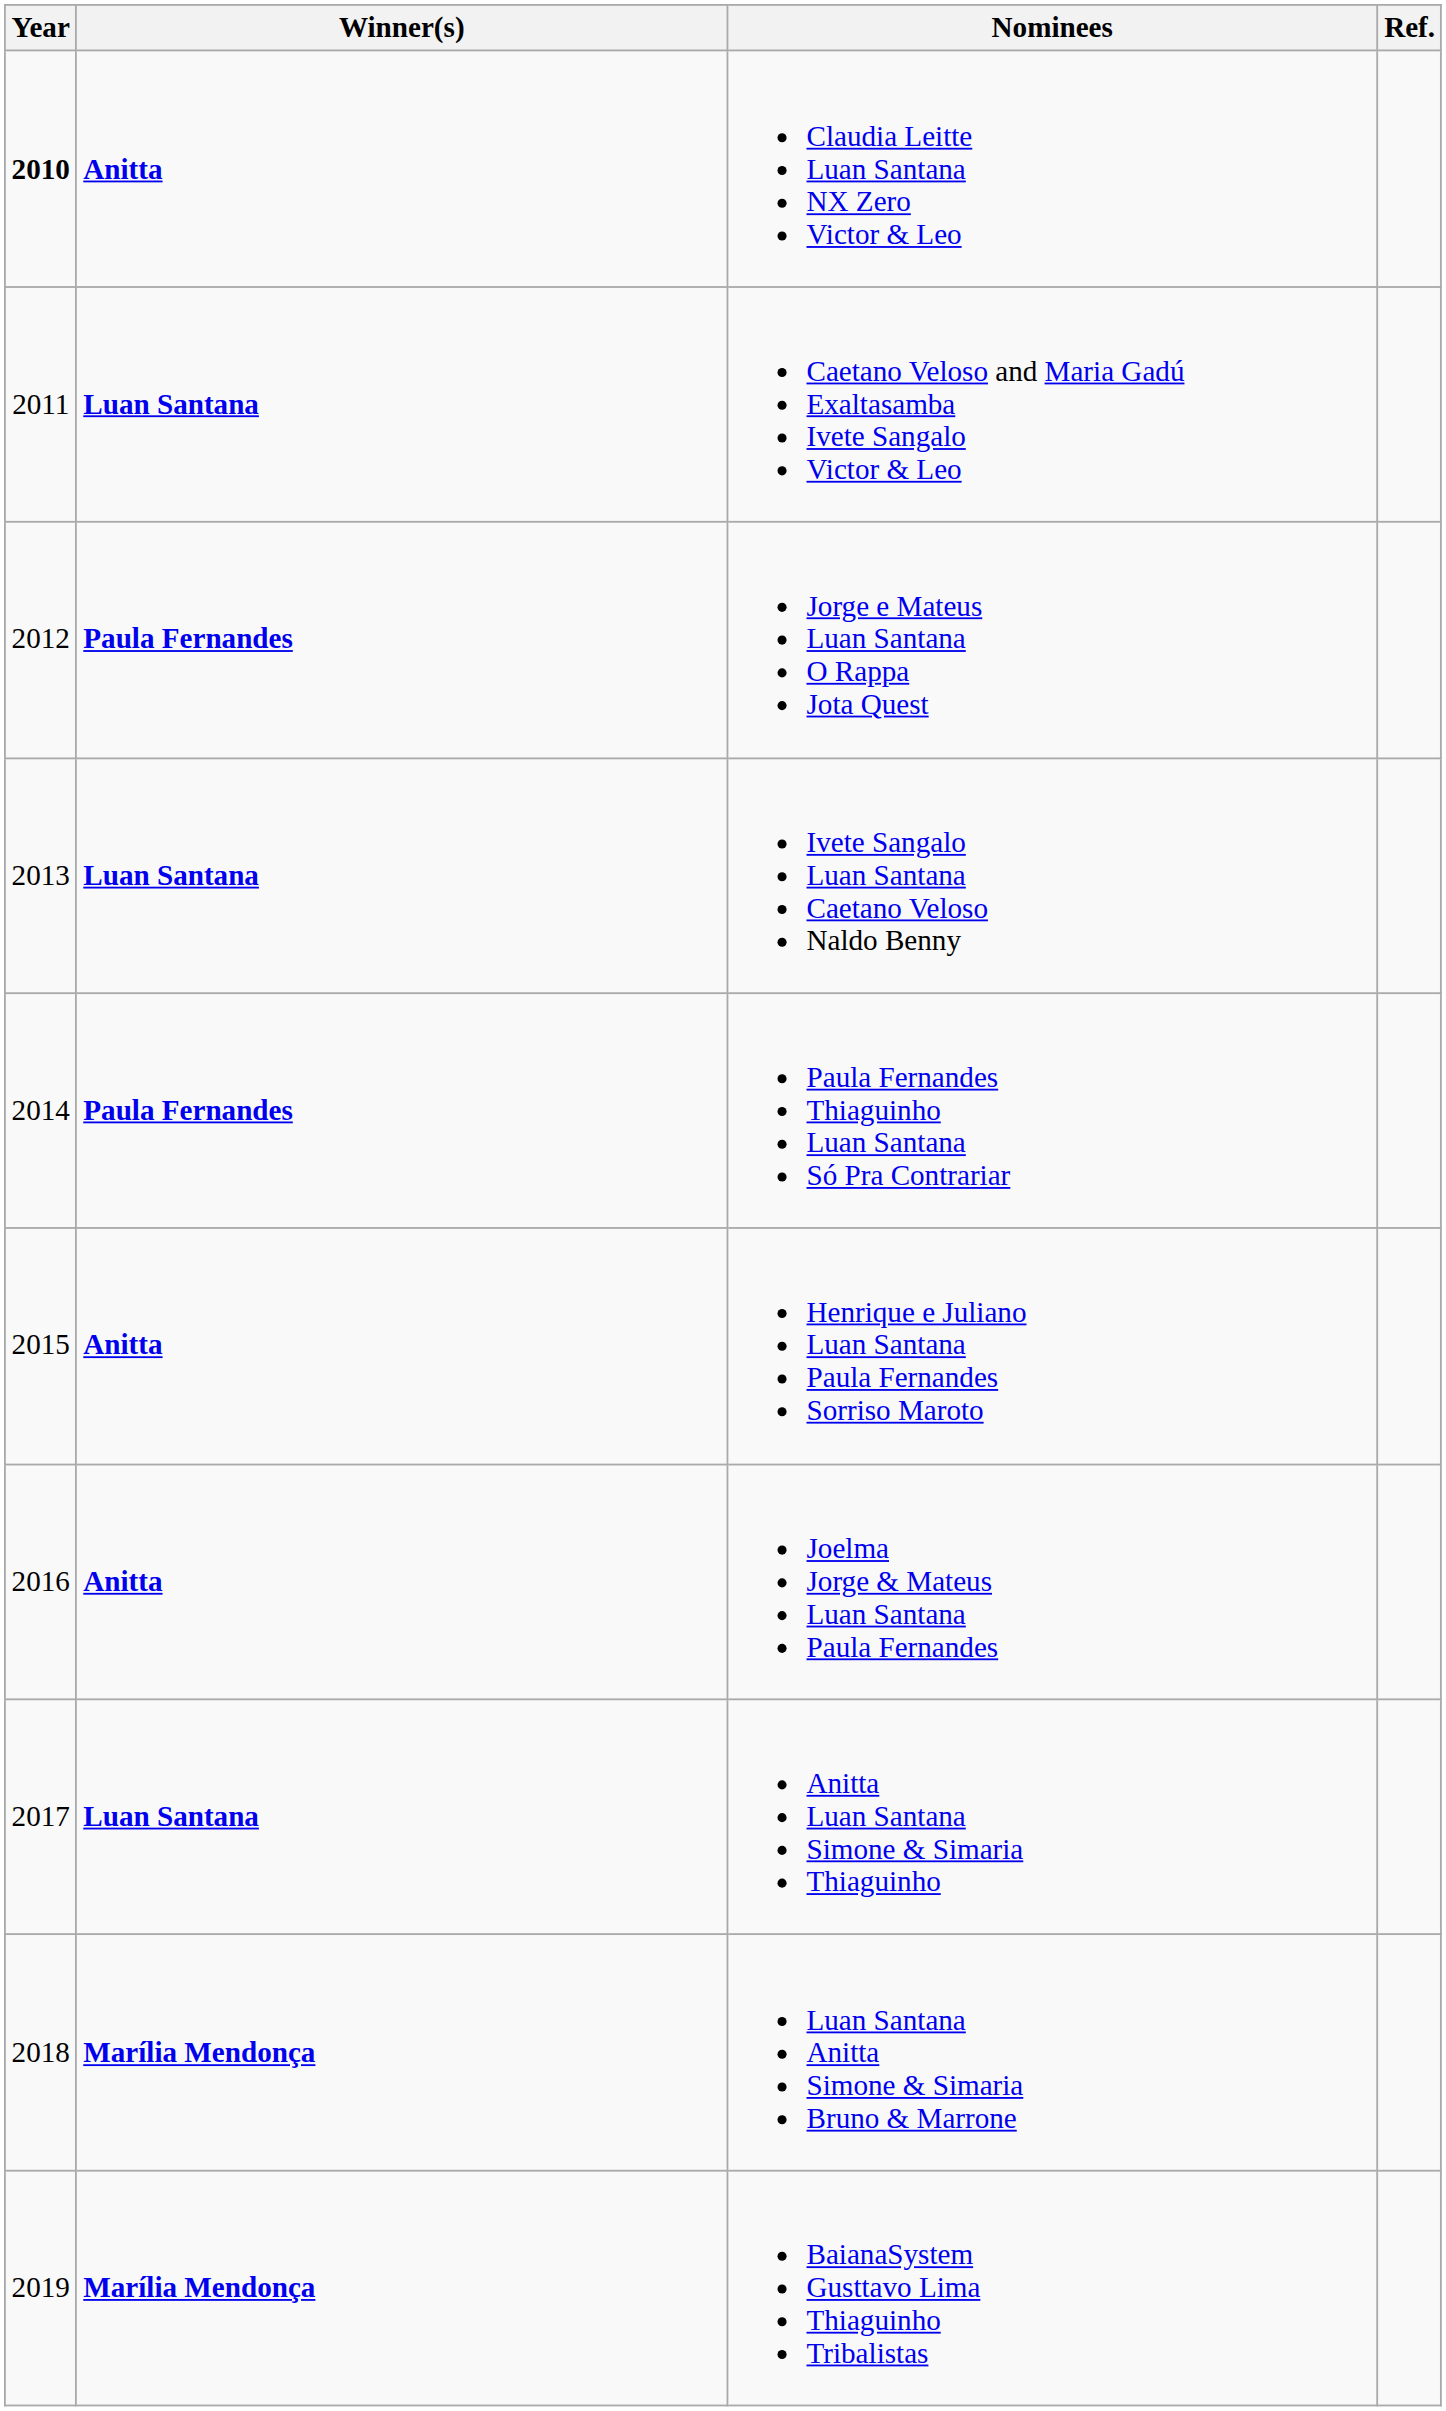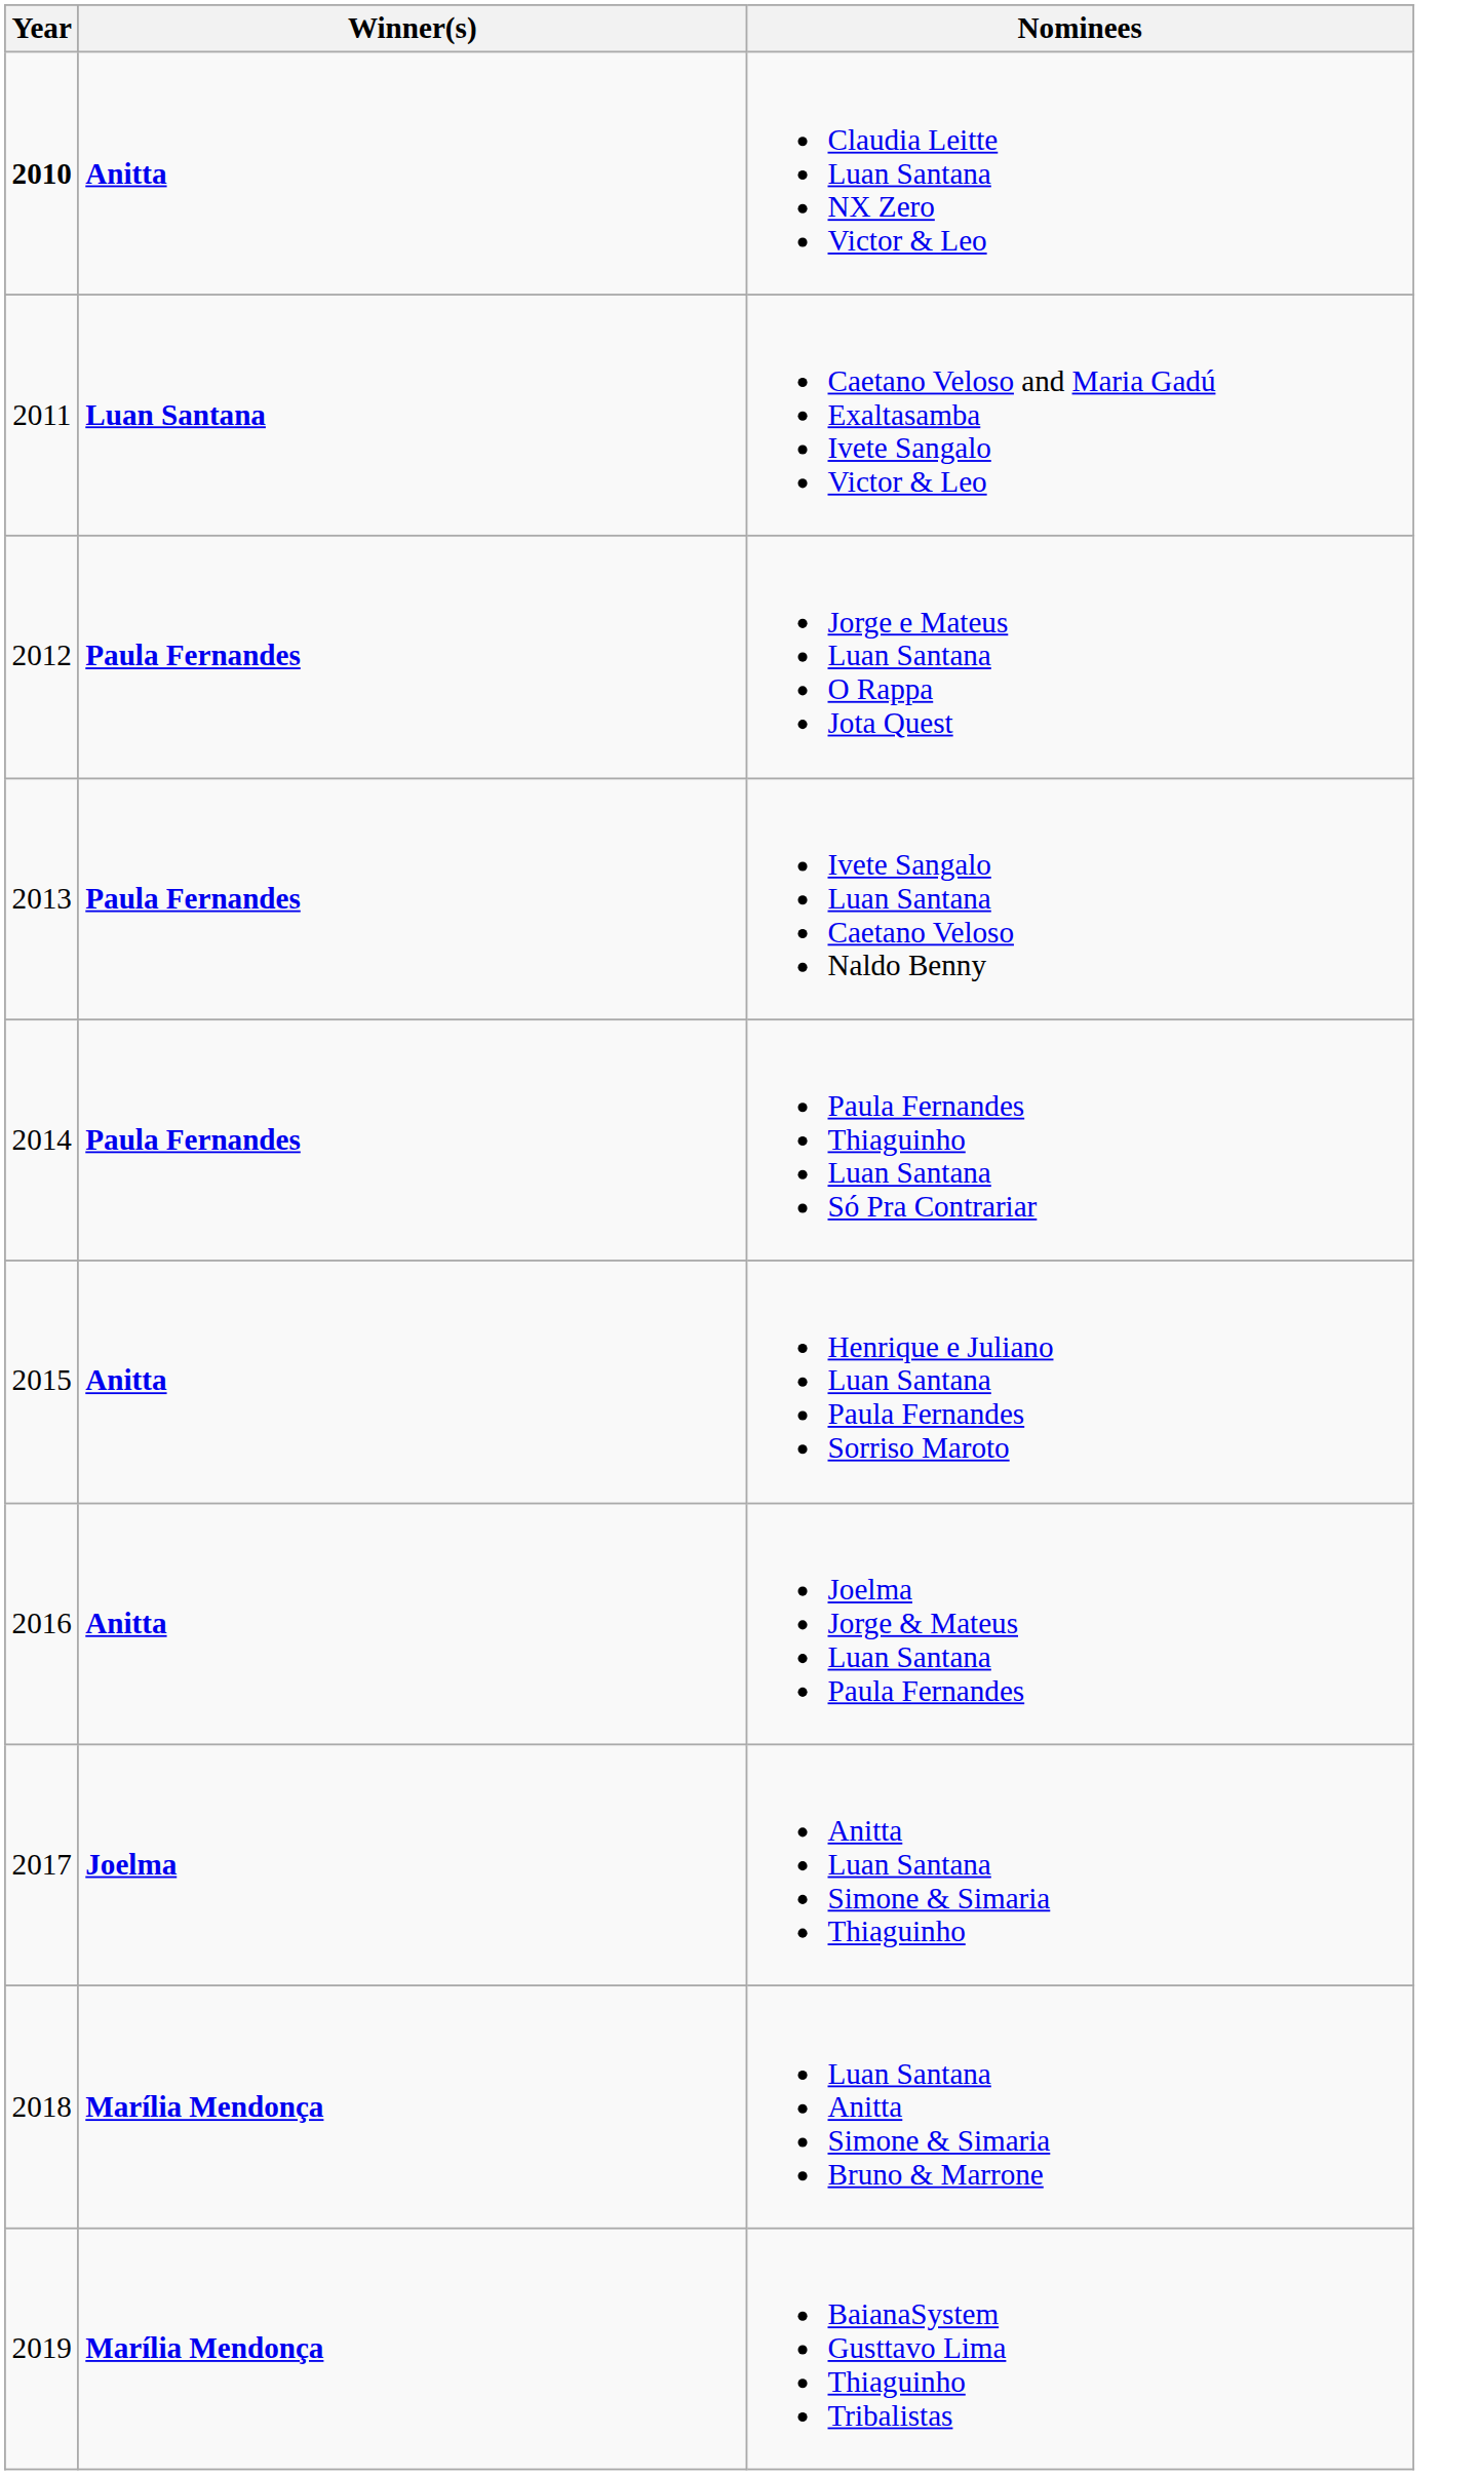- column: Ref.
Ivete Sangalo Luan Santana Caetano Veloso Naldo Benny | Winner(s): Luan Santana -> Paula Fernandes
Anitta Luan Santana Simone & Simaria Thiaguinho | Winner(s): Luan Santana -> Joelma
